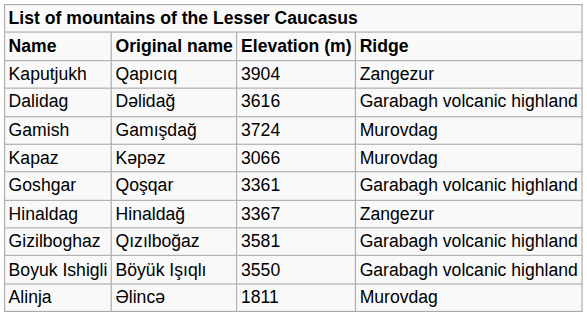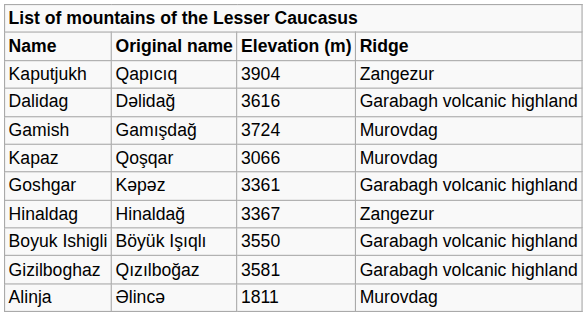Kapaz | column 2: Kəpəz -> Qoşqar
Goshgar | column 2: Qoşqar -> Kəpəz
rows swapped: Gizilboghaz <-> Boyuk Ishigli
